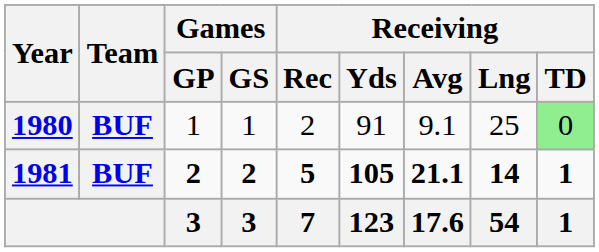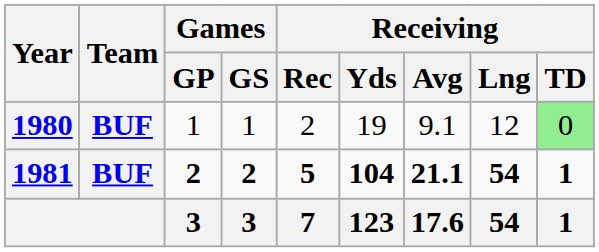1980 | Receiving / Yds: 91 -> 19
1980 | Receiving / Lng: 25 -> 12
1981 | Receiving / Yds: 105 -> 104
1981 | Receiving / Lng: 14 -> 54
